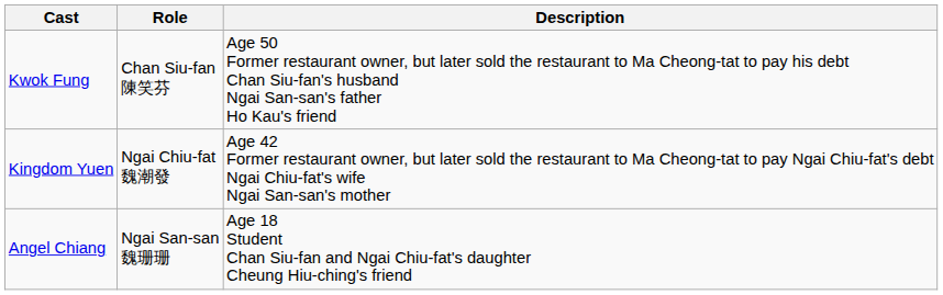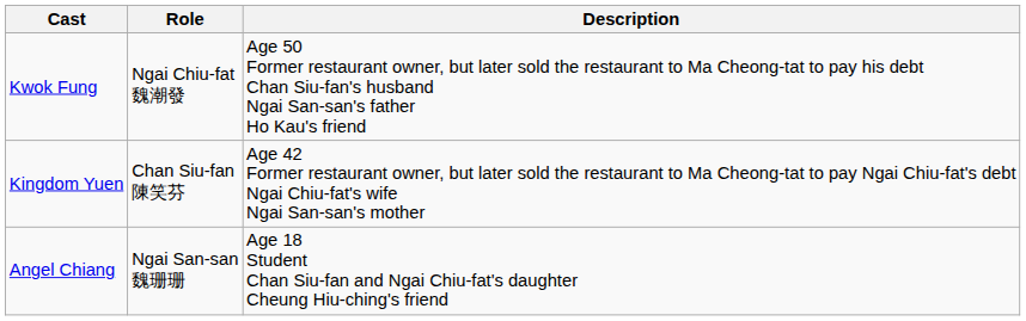Kwok Fung | Role: Chan Siu-fan 陳笑芬 -> Ngai Chiu-fat 魏潮發
Kingdom Yuen | Role: Ngai Chiu-fat 魏潮發 -> Chan Siu-fan 陳笑芬
